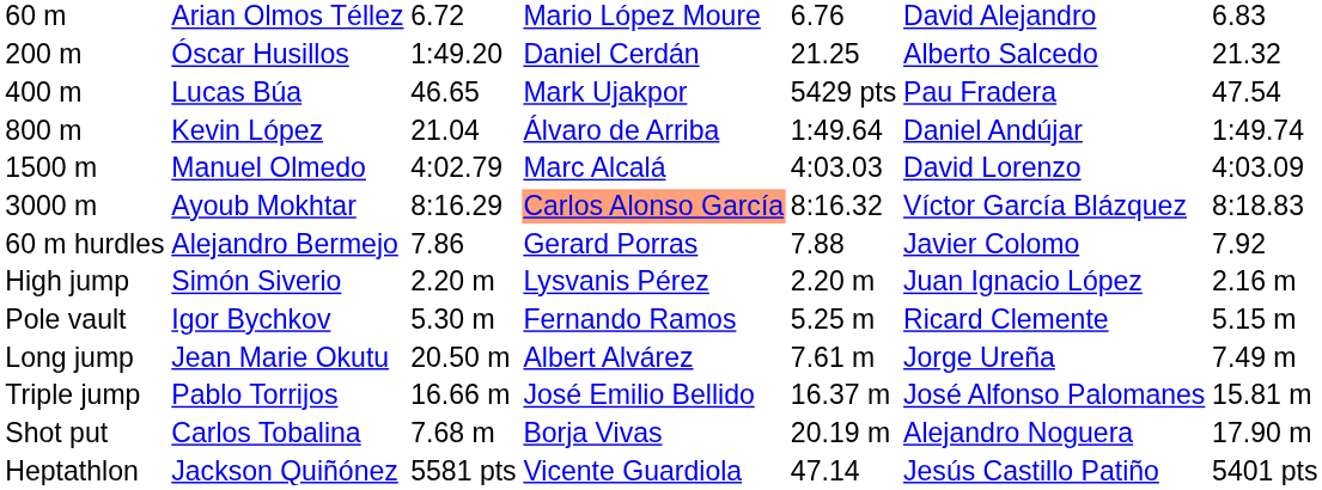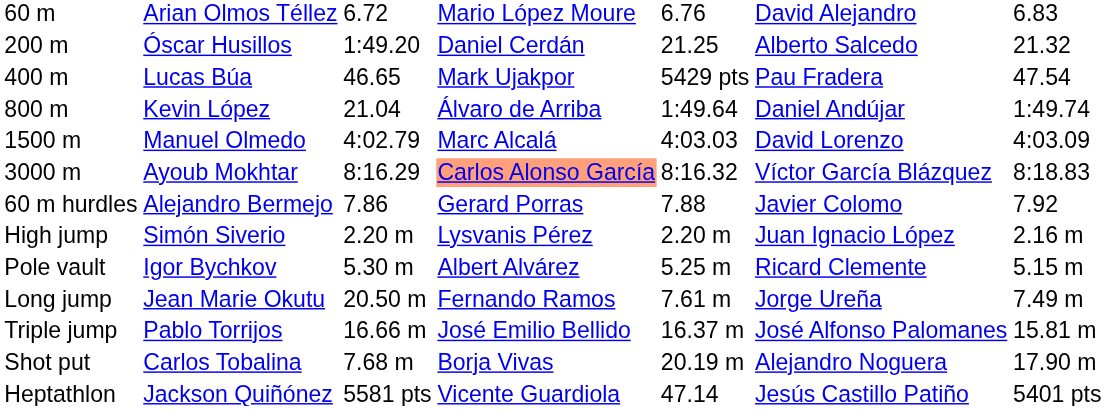Pole vault | column 4: Fernando Ramos -> Albert Alvárez
Long jump | column 4: Albert Alvárez -> Fernando Ramos
